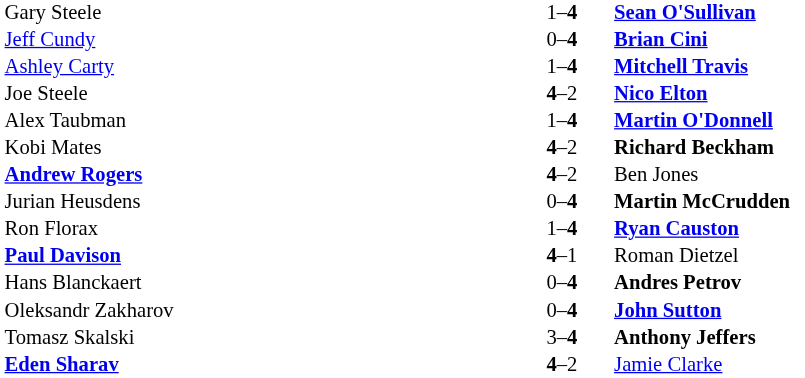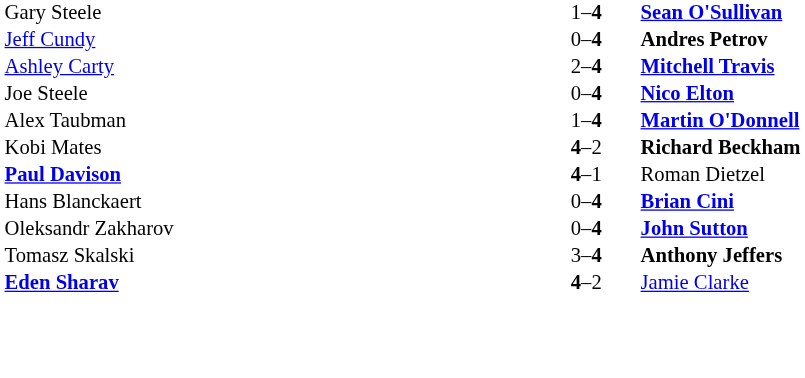Jeff Cundy | column 3: Brian Cini -> Andres Petrov
Ashley Carty | column 2: 1–4 -> 2–4
Joe Steele | column 2: 4–2 -> 0–4
- row: Andrew Rogers | 4–2 | Ben Jones
- row: Jurian Heusdens | 0–4 | Martin McCrudden
- row: Ron Florax | 1–4 | Ryan Causton
Hans Blanckaert | column 3: Andres Petrov -> Brian Cini
